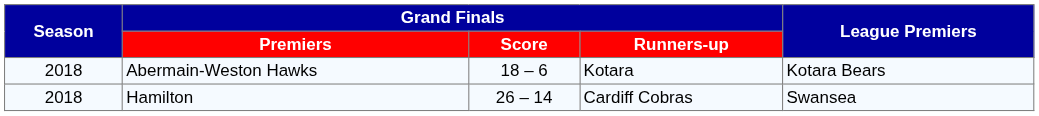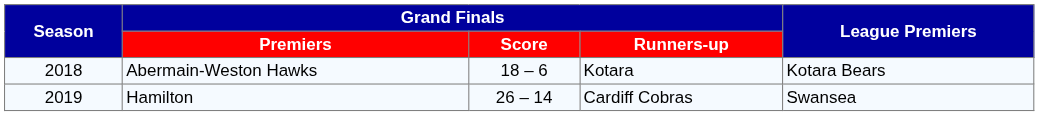Hamilton | Season: 2018 -> 2019
